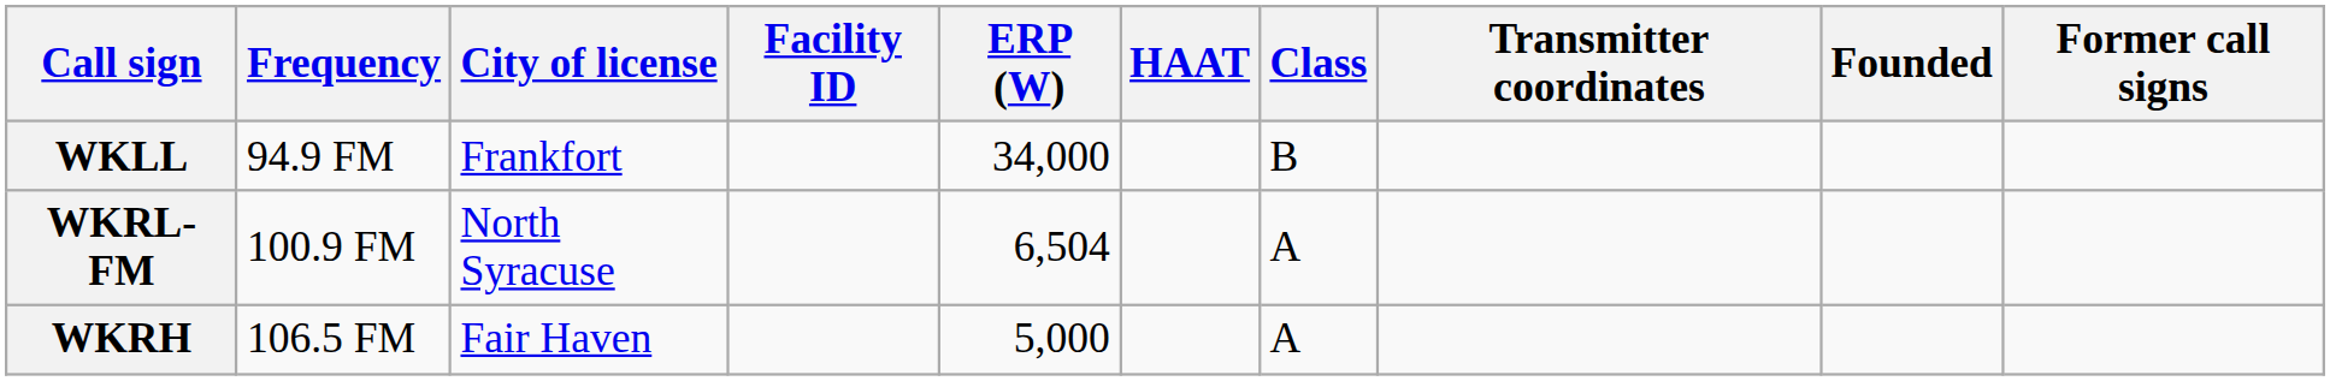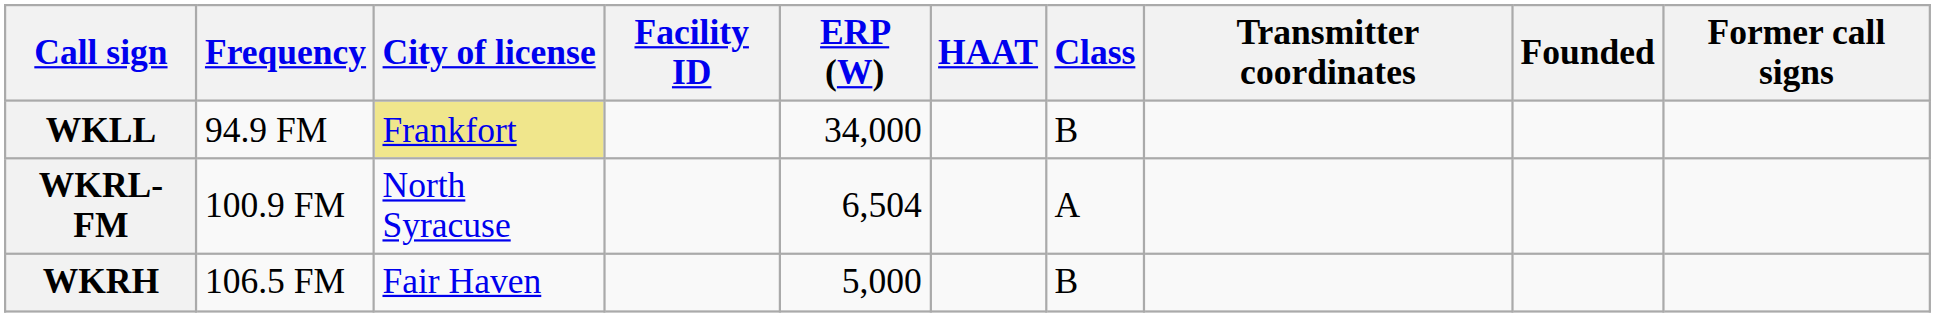WKLL | City of license: no background -> khaki background
WKRH | Class: A -> B
